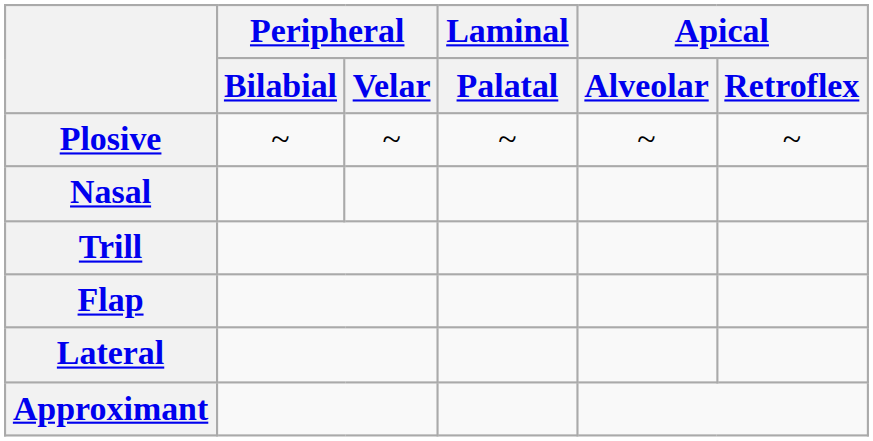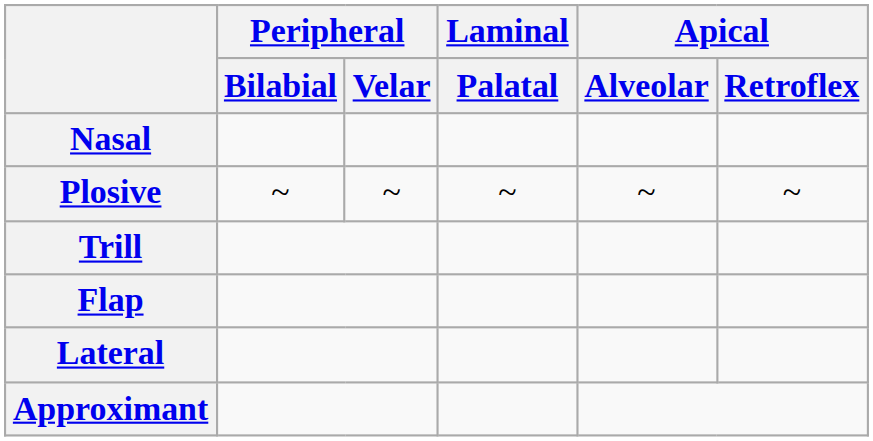rows swapped: Plosive <-> Nasal
